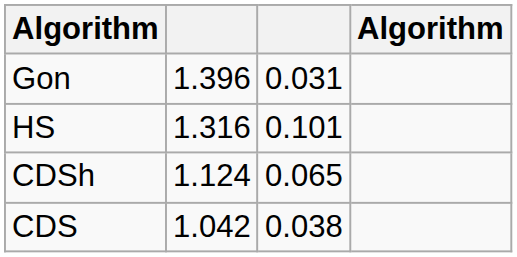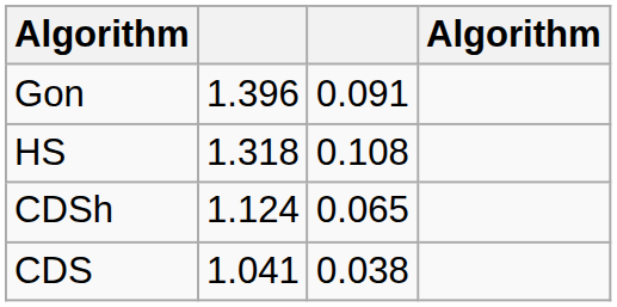Gon | column 3: 0.031 -> 0.091
HS | column 2: 1.316 -> 1.318
HS | column 3: 0.101 -> 0.108
CDS | column 2: 1.042 -> 1.041
